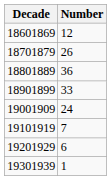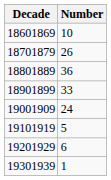18601869 | Number: 12 -> 10
19101919 | Number: 7 -> 5
